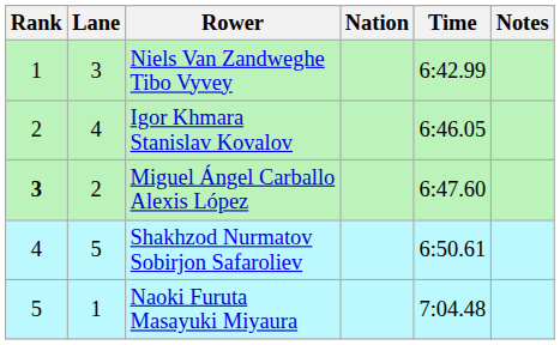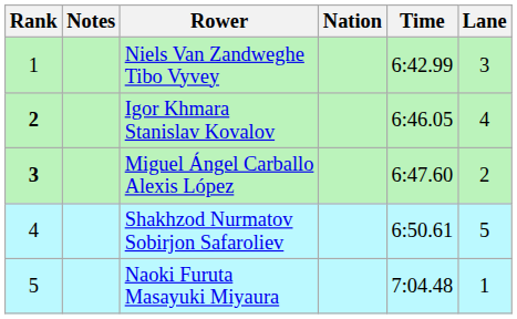columns swapped: Lane <-> Notes
Igor Khmara Stanislav Kovalov | Rank: normal -> bold
